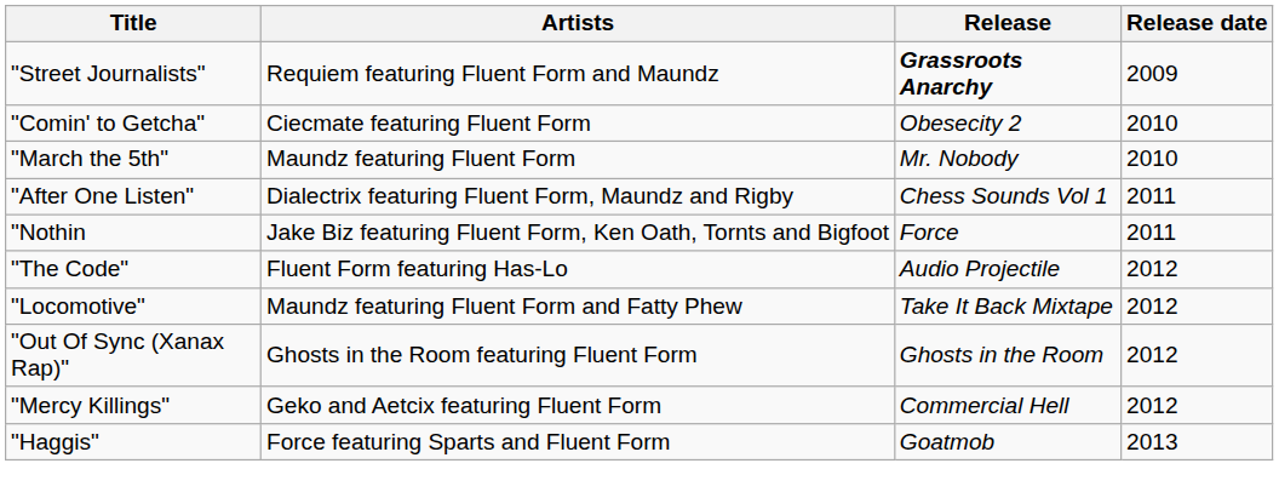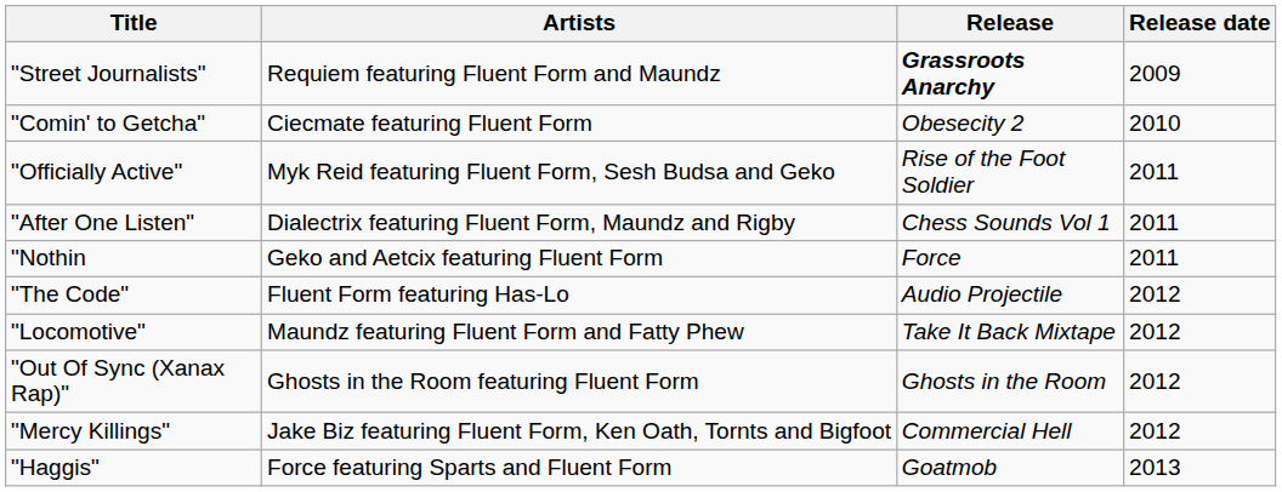- row: "March the 5th" | Maundz featuring Fluent Form | Mr. Nobody | 2010
+ row: "Officially Active" | Myk Reid featuring Fluent Form, Sesh Budsa and Geko | Rise of the Foot Soldier | 2011
"Nothin | Artists: Jake Biz featuring Fluent Form, Ken Oath, Tornts and Bigfoot -> Geko and Aetcix featuring Fluent Form
"Mercy Killings" | Artists: Geko and Aetcix featuring Fluent Form -> Jake Biz featuring Fluent Form, Ken Oath, Tornts and Bigfoot
